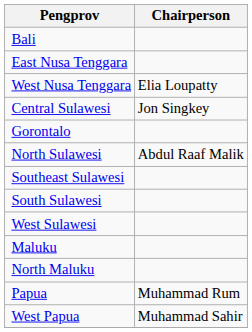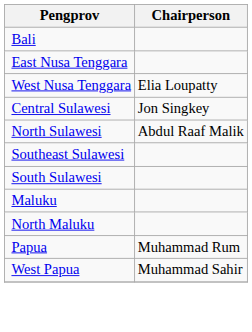- row: Gorontalo
- row: West Sulawesi
